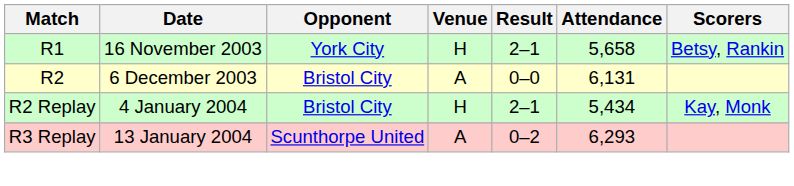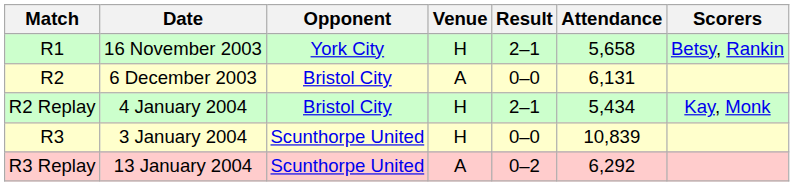+ row: R3 | 3 January 2004 | Scunthorpe United | H | 0–0 | 10,839
13 January 2004 | Attendance: 6,293 -> 6,292
